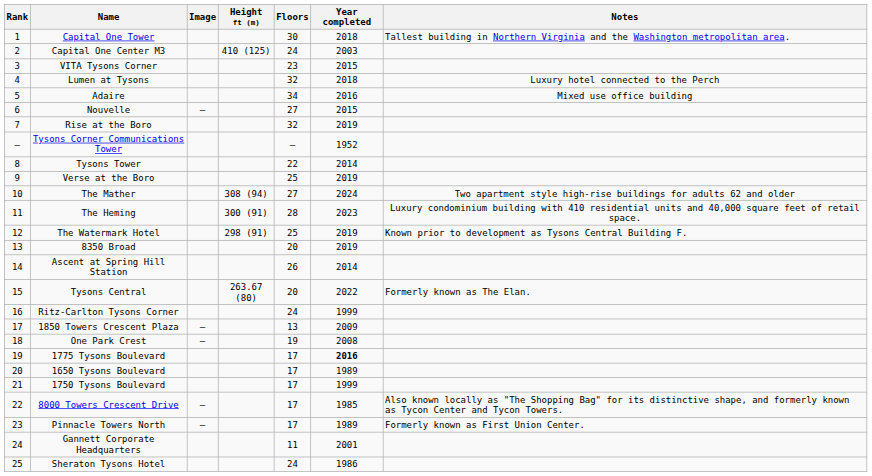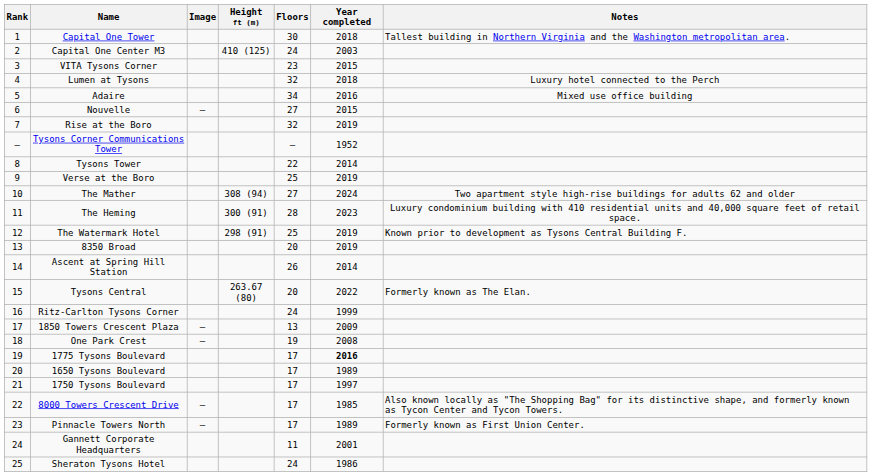1750 Tysons Boulevard | Year completed: 1999 -> 1997
